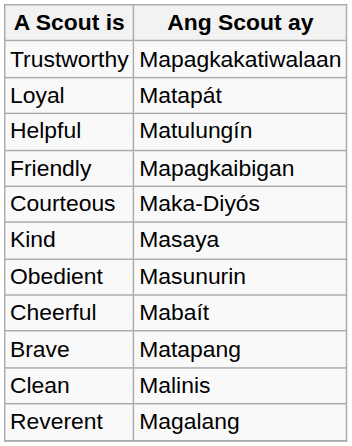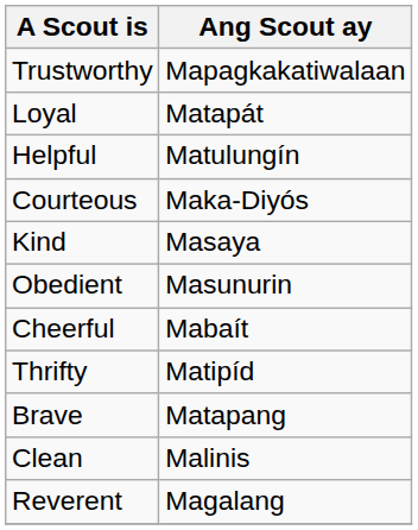- row: Friendly | Mapagkaibigan
+ row: Thrifty | Matipíd
